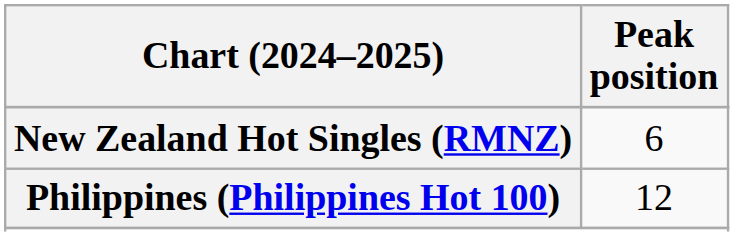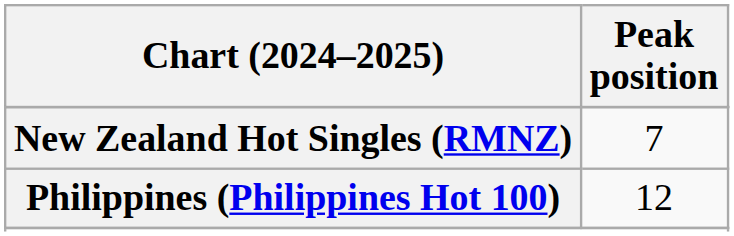New Zealand Hot Singles (RMNZ) | Peak position: 6 -> 7
